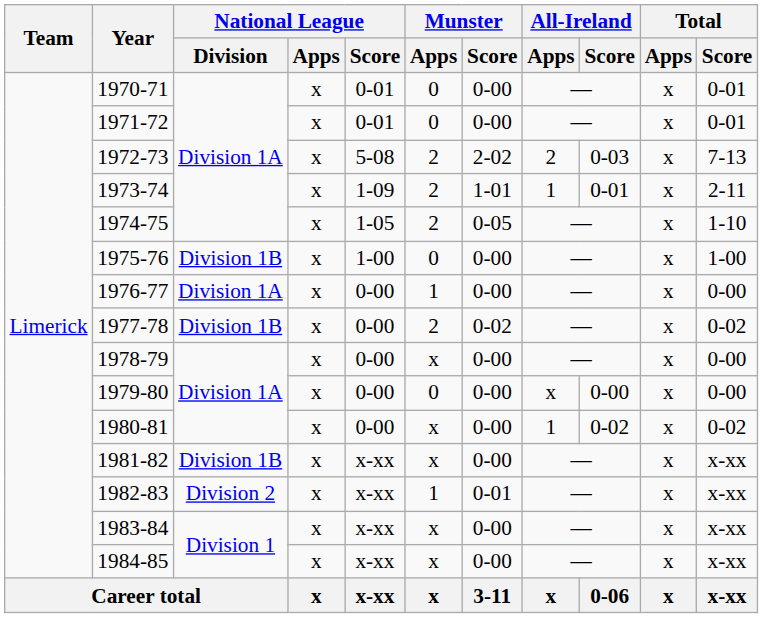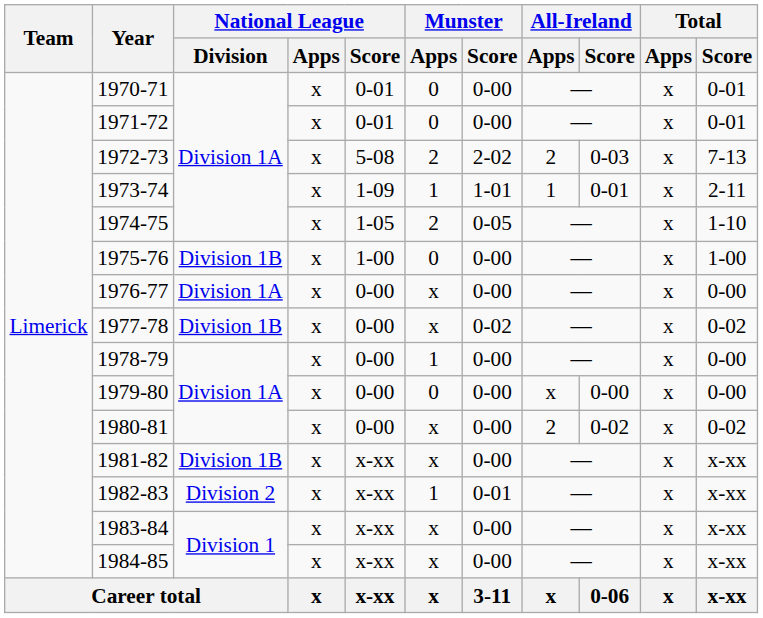1973-74 | Munster / Apps: 2 -> 1
1976-77 | Munster / Apps: 1 -> x
1977-78 | Munster / Apps: 2 -> x
1978-79 | Munster / Apps: x -> 1
1980-81 | All-Ireland / Apps: 1 -> 2
